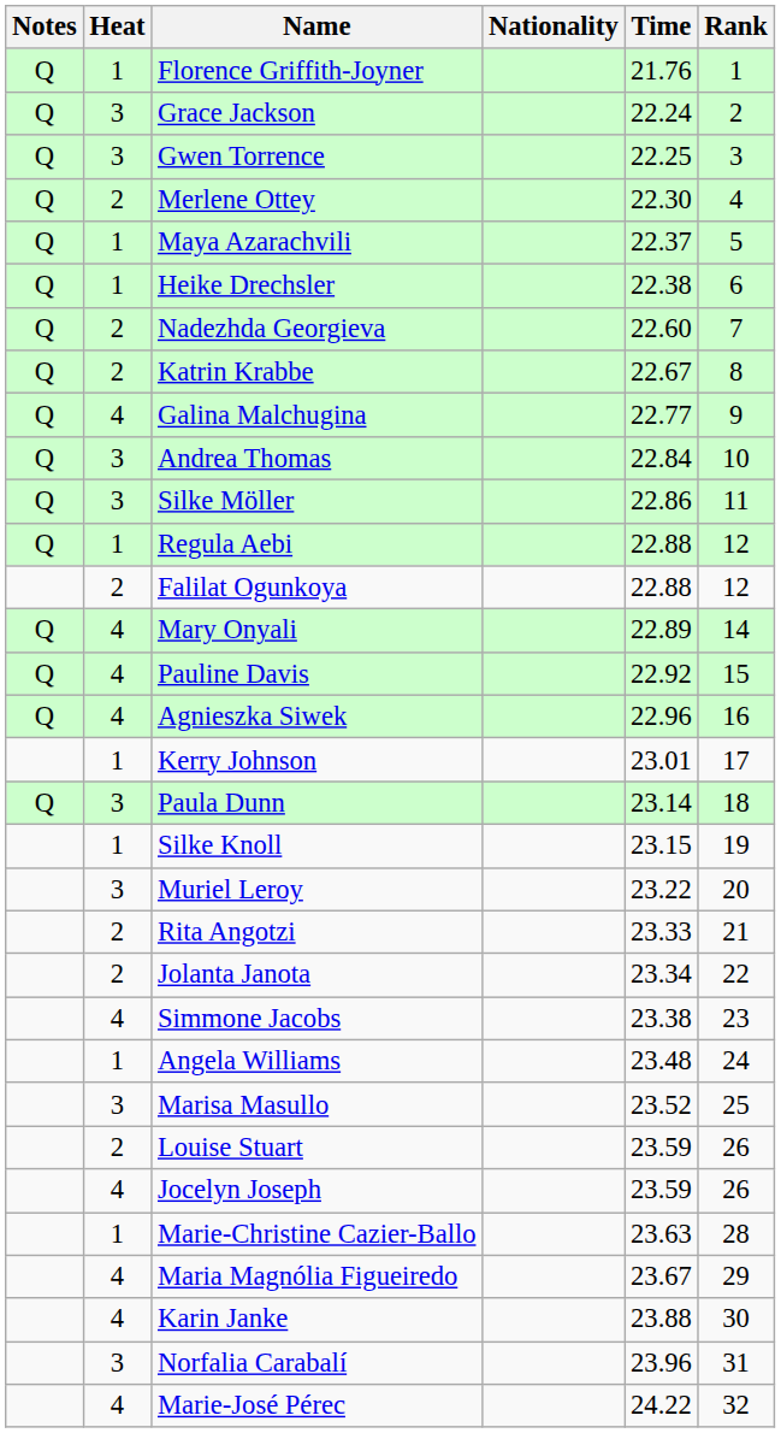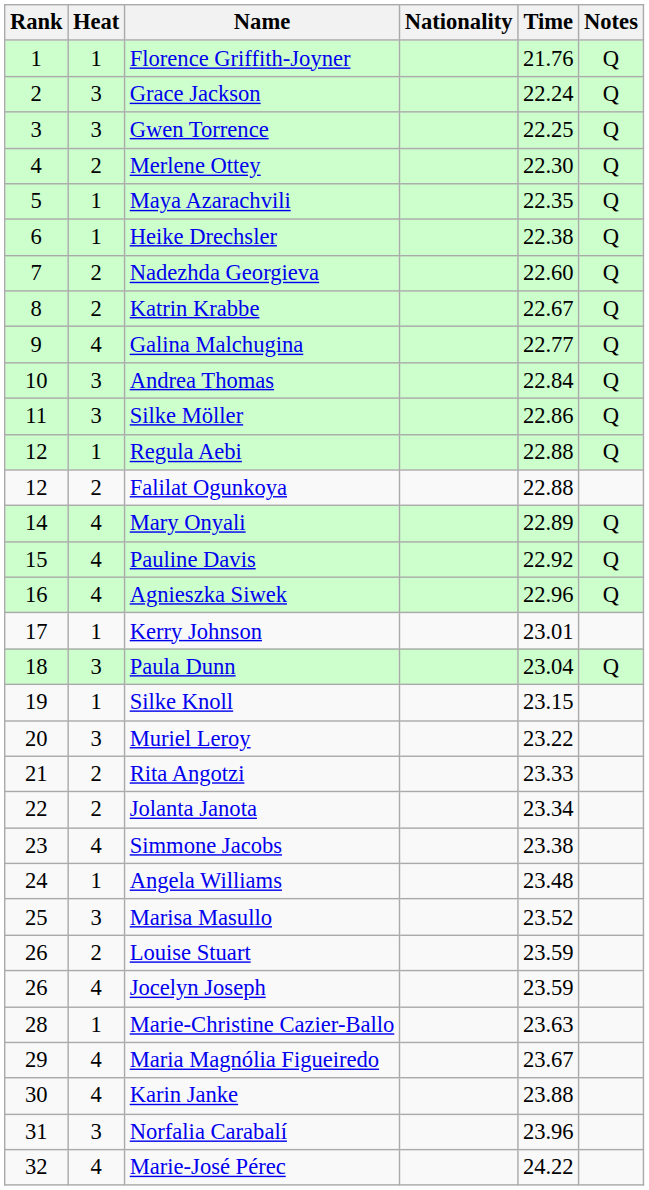columns swapped: Rank <-> Notes
Maya Azarachvili | Time: 22.37 -> 22.35
Paula Dunn | Time: 23.14 -> 23.04
